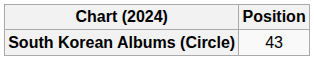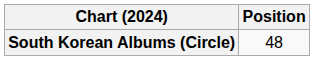South Korean Albums (Circle) | Position: 43 -> 48
